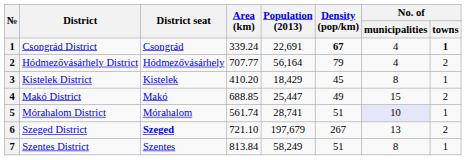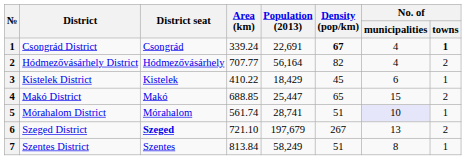Hódmezővásárhely District | Density (pop/km): 79 -> 82
Kistelek District | Area (km): 410.20 -> 410.22
Kistelek District | No. of / municipalities: 8 -> 6
Makó District | Density (pop/km): 49 -> 65
